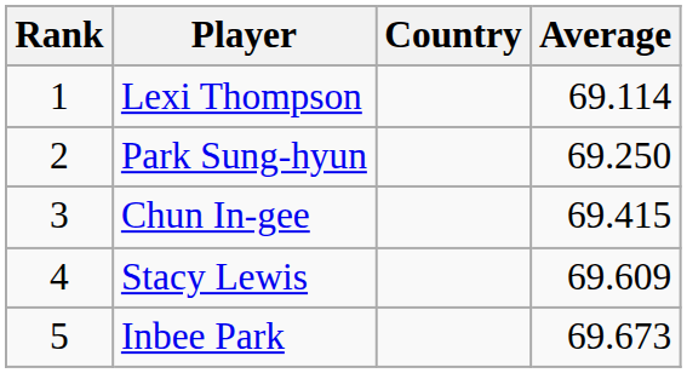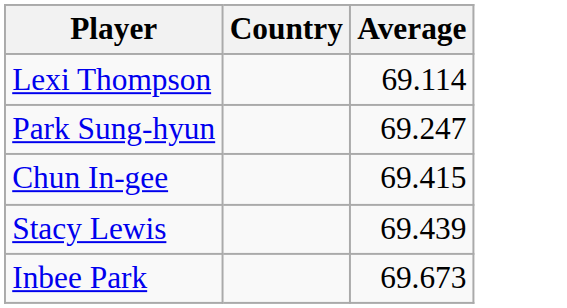- column: Rank | 1 | 2 | 3 | 4 | 5
Park Sung-hyun | Average: 69.250 -> 69.247
Stacy Lewis | Average: 69.609 -> 69.439
